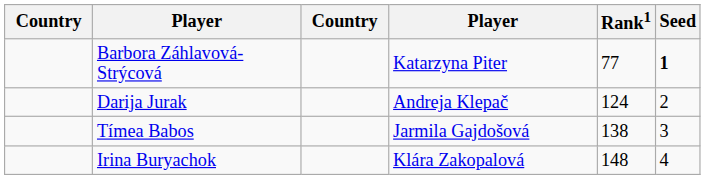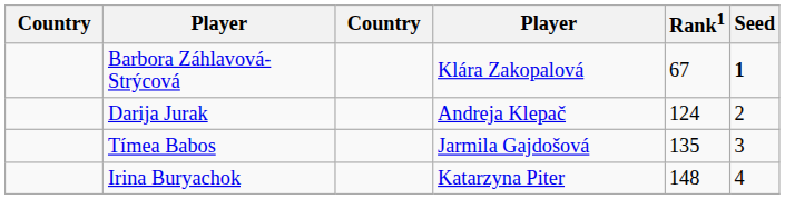Barbora Záhlavová-Strýcová | column 4: Katarzyna Piter -> Klára Zakopalová
Barbora Záhlavová-Strýcová | Rank1: 77 -> 67
Tímea Babos | Rank1: 138 -> 135
Irina Buryachok | column 4: Klára Zakopalová -> Katarzyna Piter
